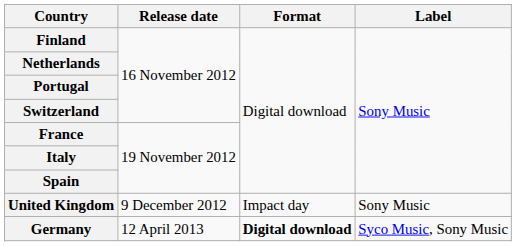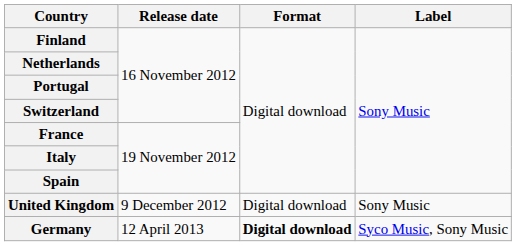United Kingdom | Format: Impact day -> Digital download
